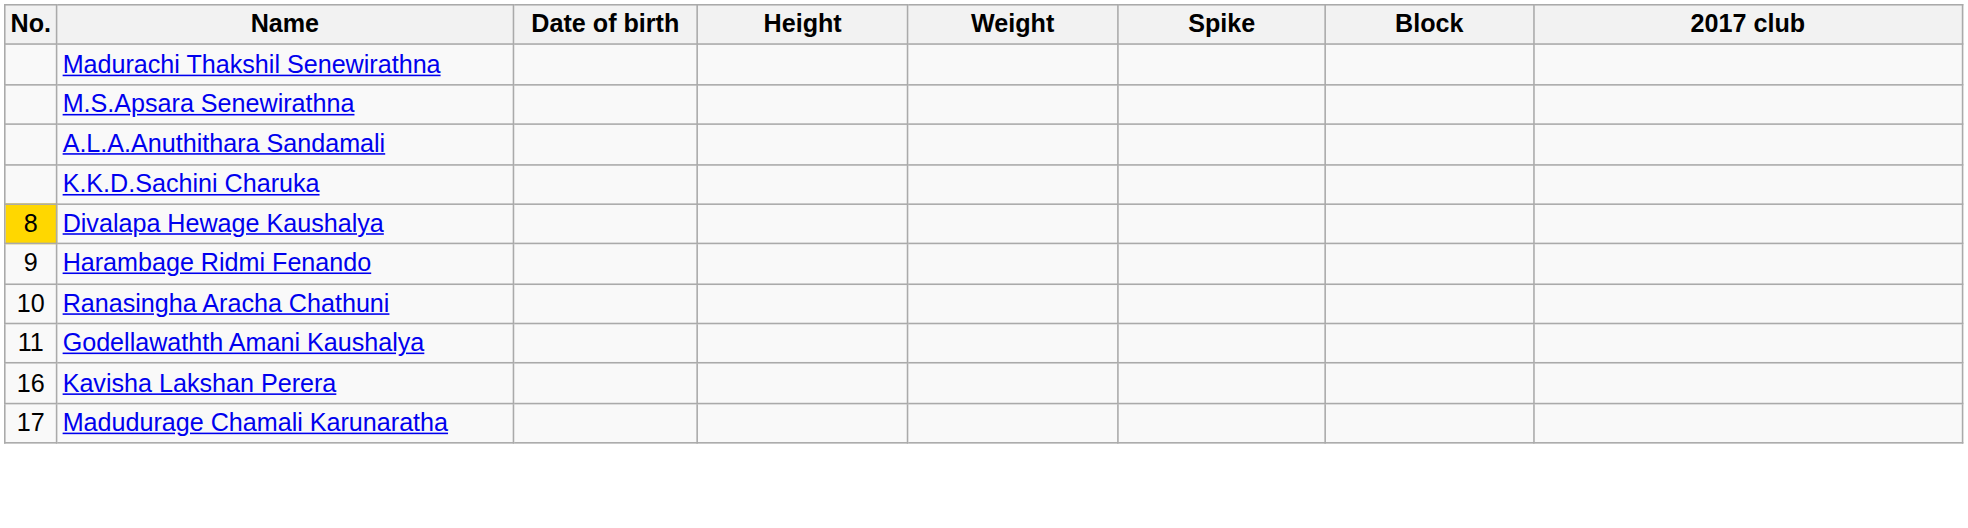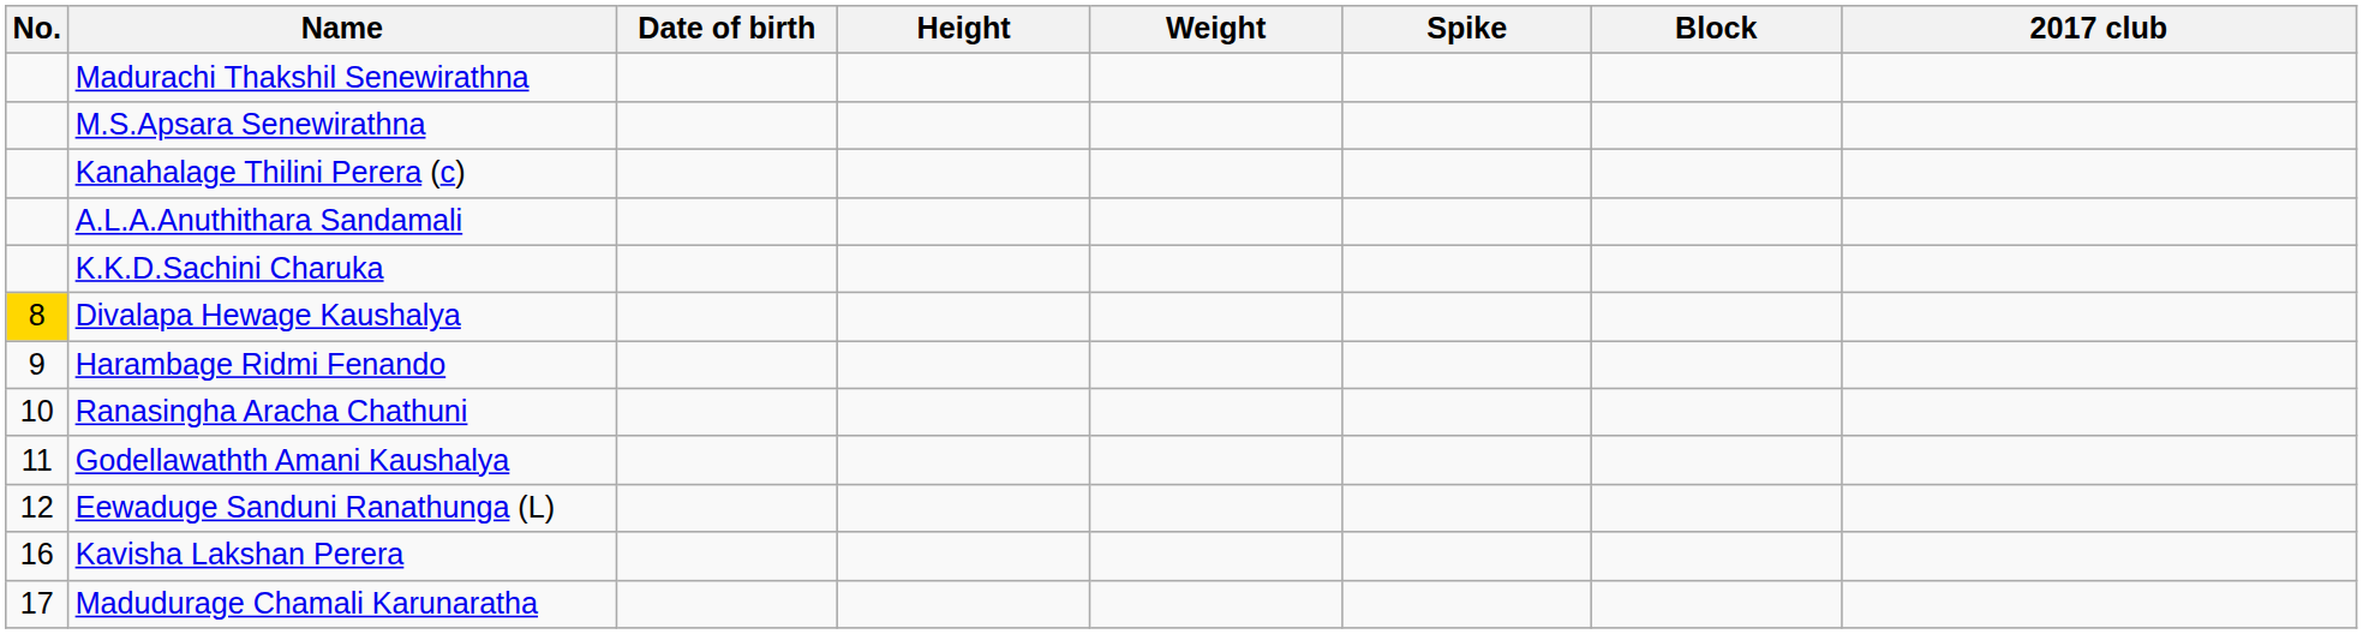+ row: Kanahalage Thilini Perera (c)
+ row: 12 | Eewaduge Sanduni Ranathunga (L)
